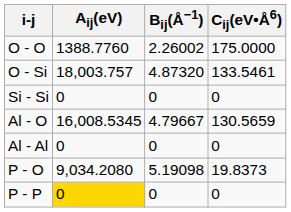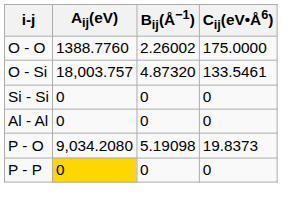- row: Al - O | 16,008.5345 | 4.79667 | 130.5659
